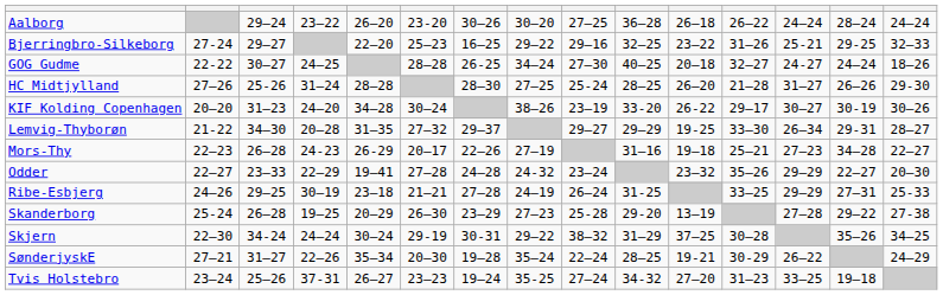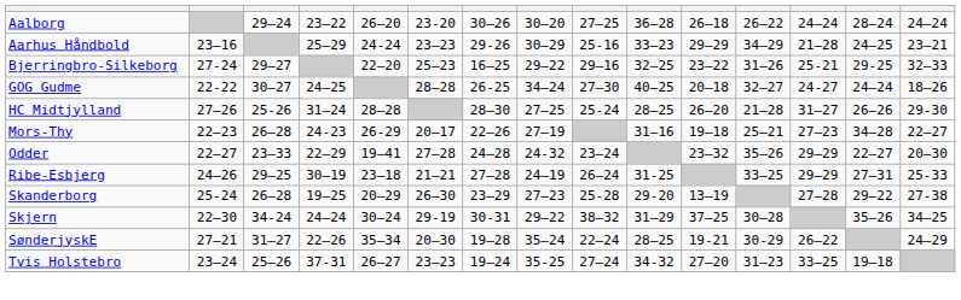+ row: Aarhus Håndbold | 23–16 | 25–29 | 24-24 | 23–23 | 29-26 | 30–29 | 25-16 | 33–23 | 29–29 | 34–29 | 21–28 | 24–25 | 23–21
- row: KIF Kolding Copenhagen | 20–20 | 31–23 | 24–20 | 34–28 | 30–24 | 38–26 | 23–19 | 33-20 | 26-22 | 29–17 | 30–27 | 30-19 | 30–26
- row: Lemvig-Thyborøn | 21-22 | 34–30 | 20–28 | 31–35 | 27–32 | 29–37 | 29–27 | 29–29 | 19-25 | 33–30 | 26–34 | 29-31 | 28–27
